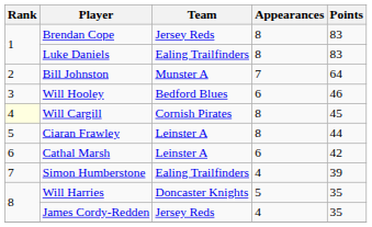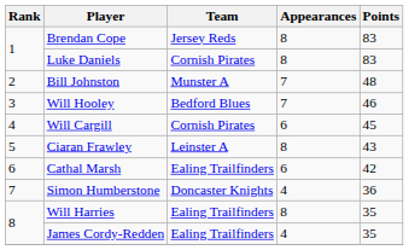Luke Daniels | Team: Ealing Trailfinders -> Cornish Pirates
Bill Johnston | Points: 64 -> 48
Will Hooley | Appearances: 6 -> 7
Will Cargill | Rank: lightyellow background -> no background
Will Cargill | Appearances: 8 -> 6
Ciaran Frawley | Points: 44 -> 43
Cathal Marsh | Team: Leinster A -> Ealing Trailfinders
Simon Humberstone | Team: Ealing Trailfinders -> Doncaster Knights
Simon Humberstone | Points: 39 -> 36
Will Harries | Team: Doncaster Knights -> Ealing Trailfinders
Will Harries | Appearances: 5 -> 8
James Cordy-Redden | Team: Jersey Reds -> Ealing Trailfinders
